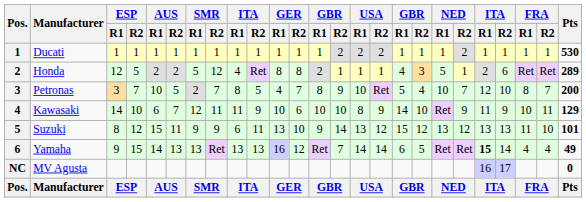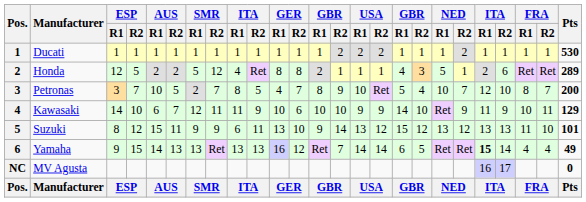Kawasaki | USA / R1: 8 -> 9
